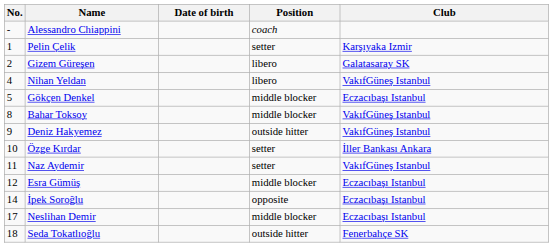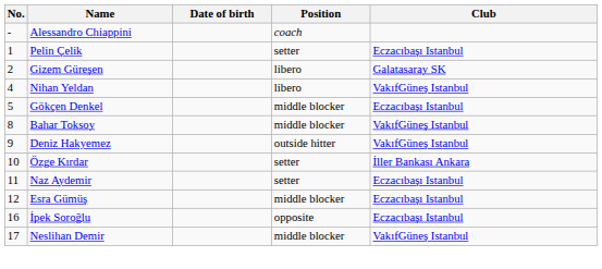Pelin Çelik | Club: Karşıyaka Izmir -> Eczacıbaşı Istanbul
Naz Aydemir | Club: VakıfGüneş Istanbul -> Eczacıbaşı Istanbul
İpek Soroğlu | No.: 14 -> 16
Neslihan Demir | Club: Eczacıbaşı Istanbul -> VakıfGüneş Istanbul
- row: 18 | Seda Tokatlıoğlu | outside hitter | Fenerbahçe SK
